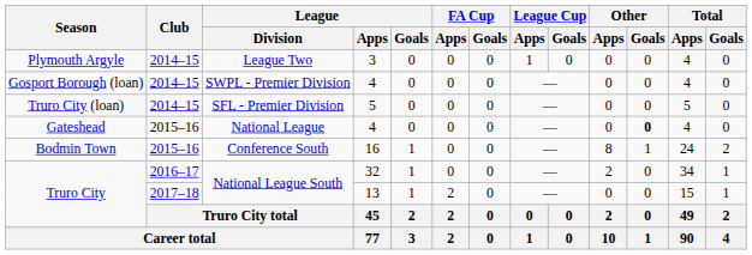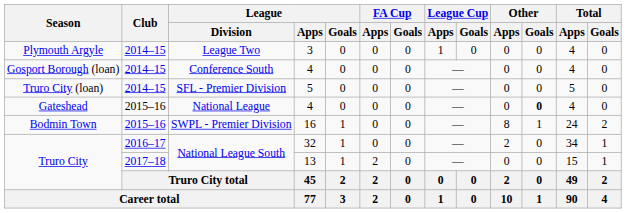Gosport Borough (loan) | League / Division: SWPL - Premier Division -> Conference South
Bodmin Town | League / Division: Conference South -> SWPL - Premier Division
